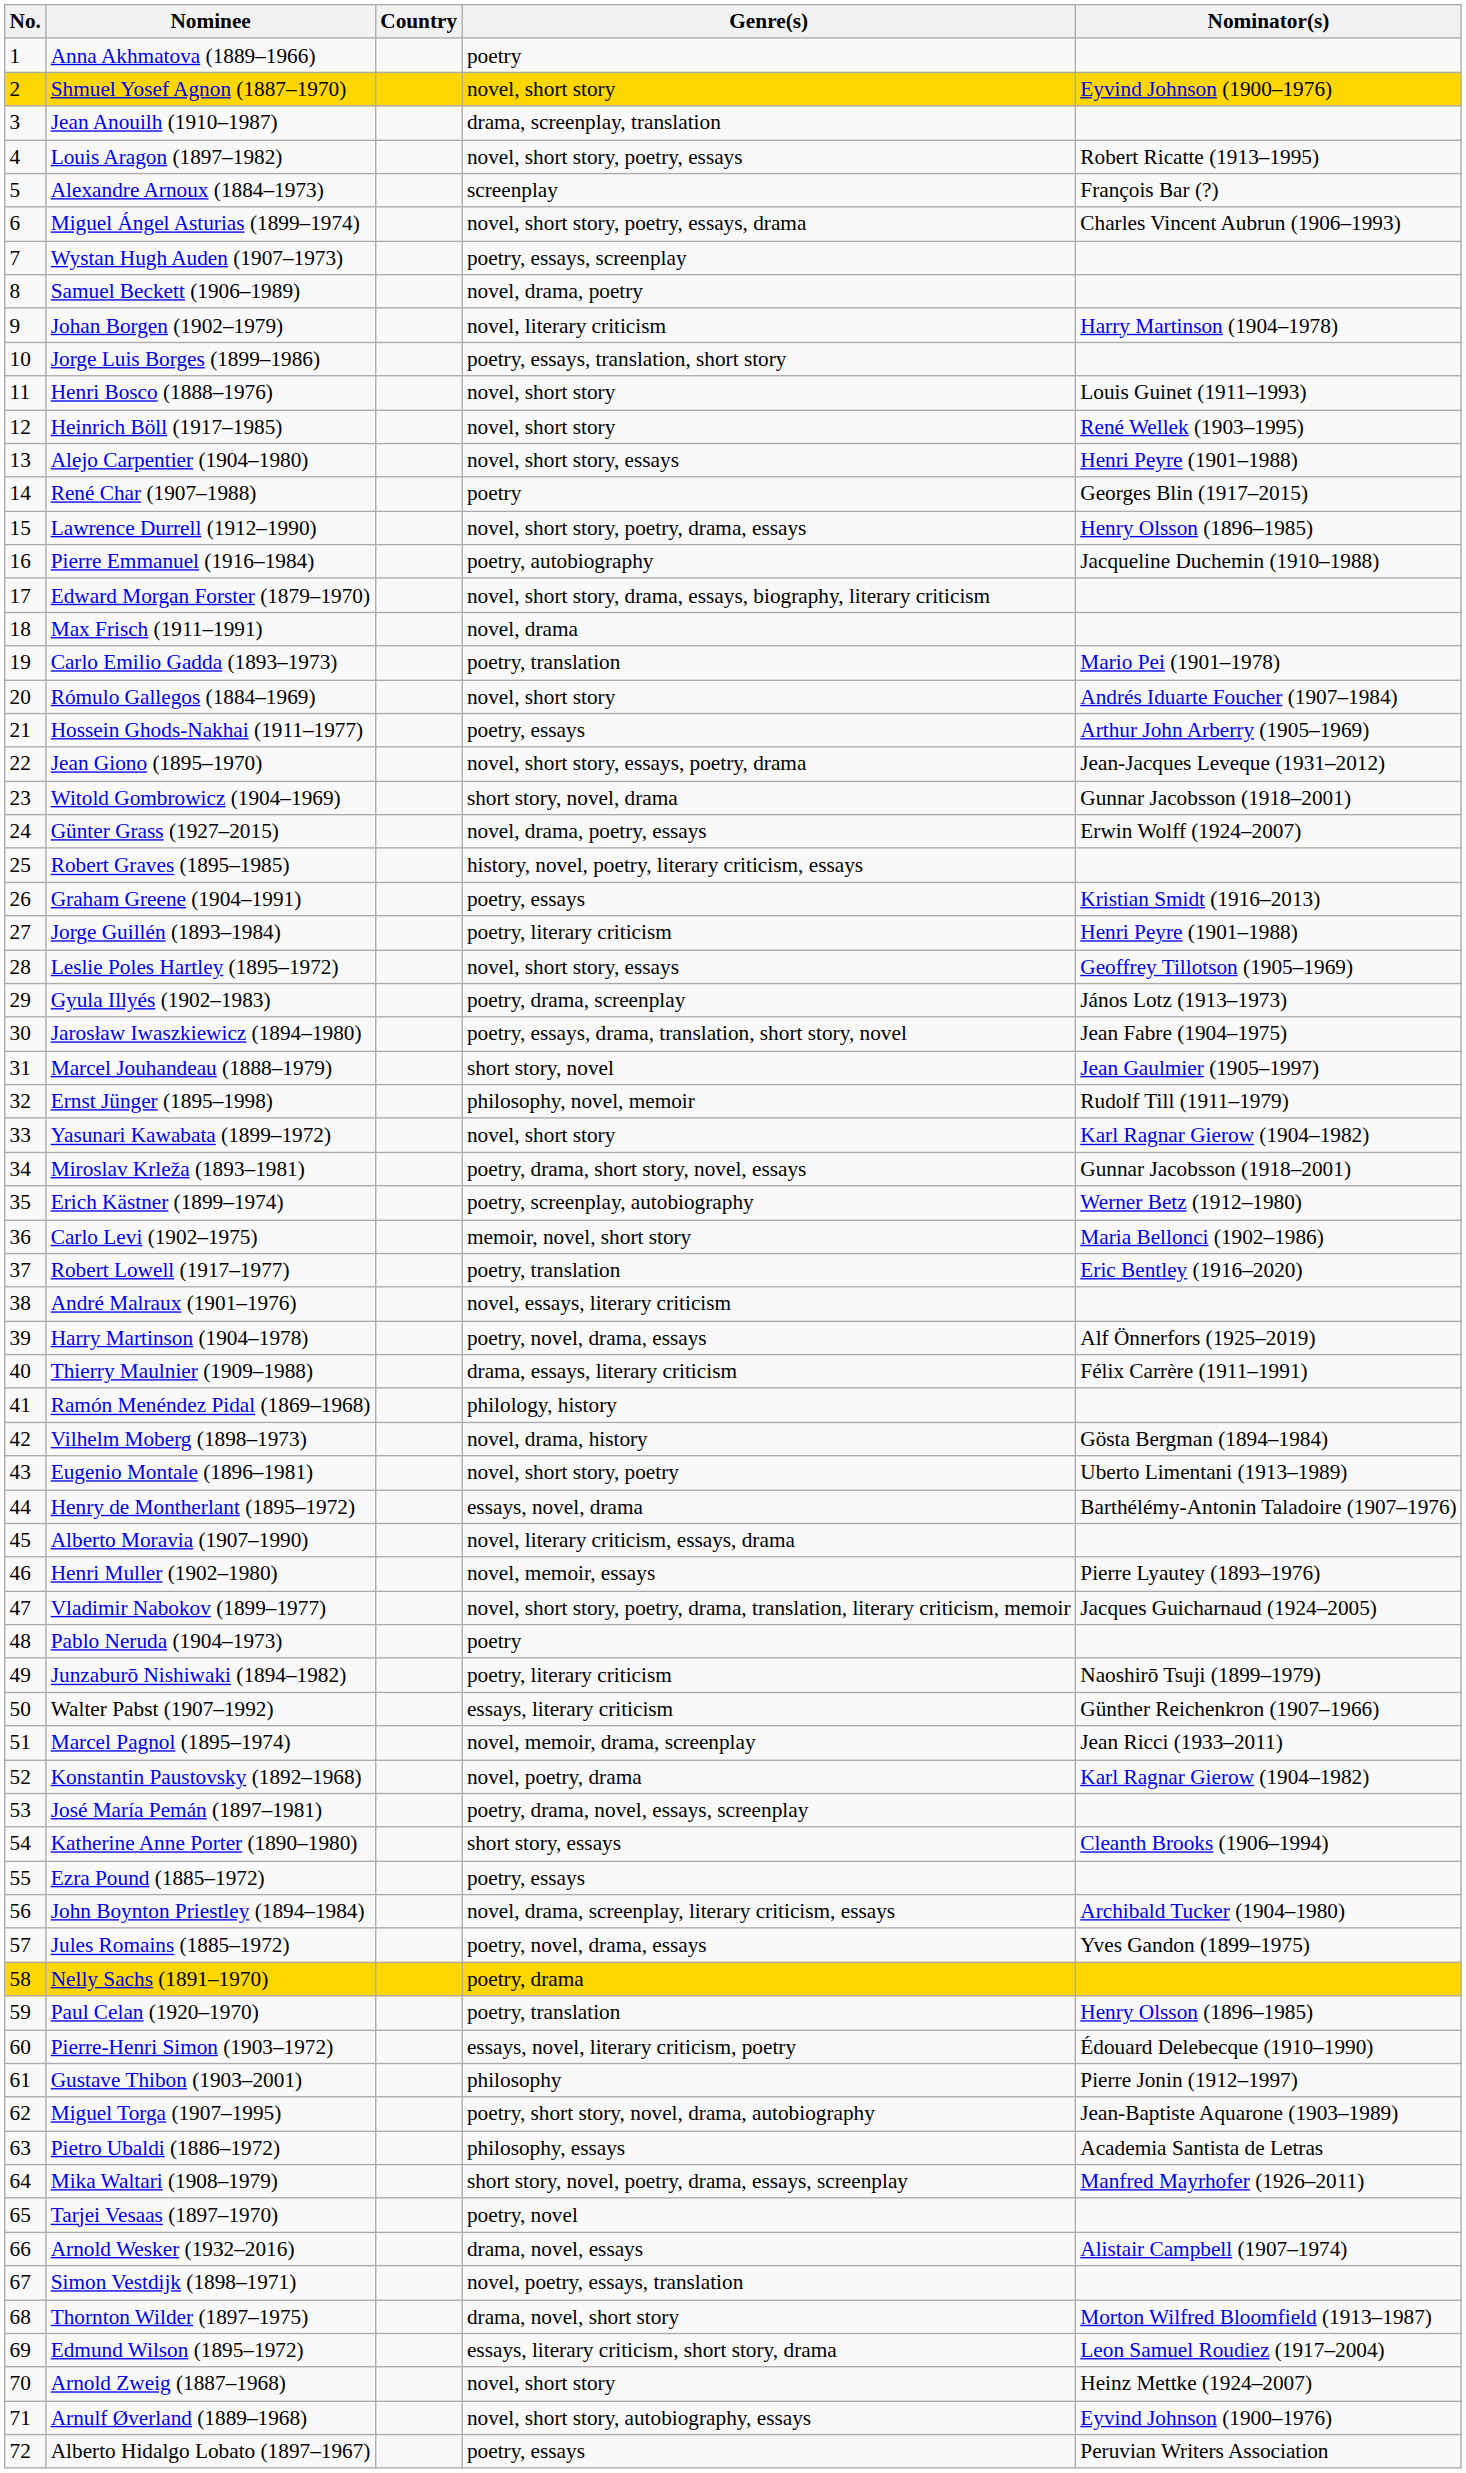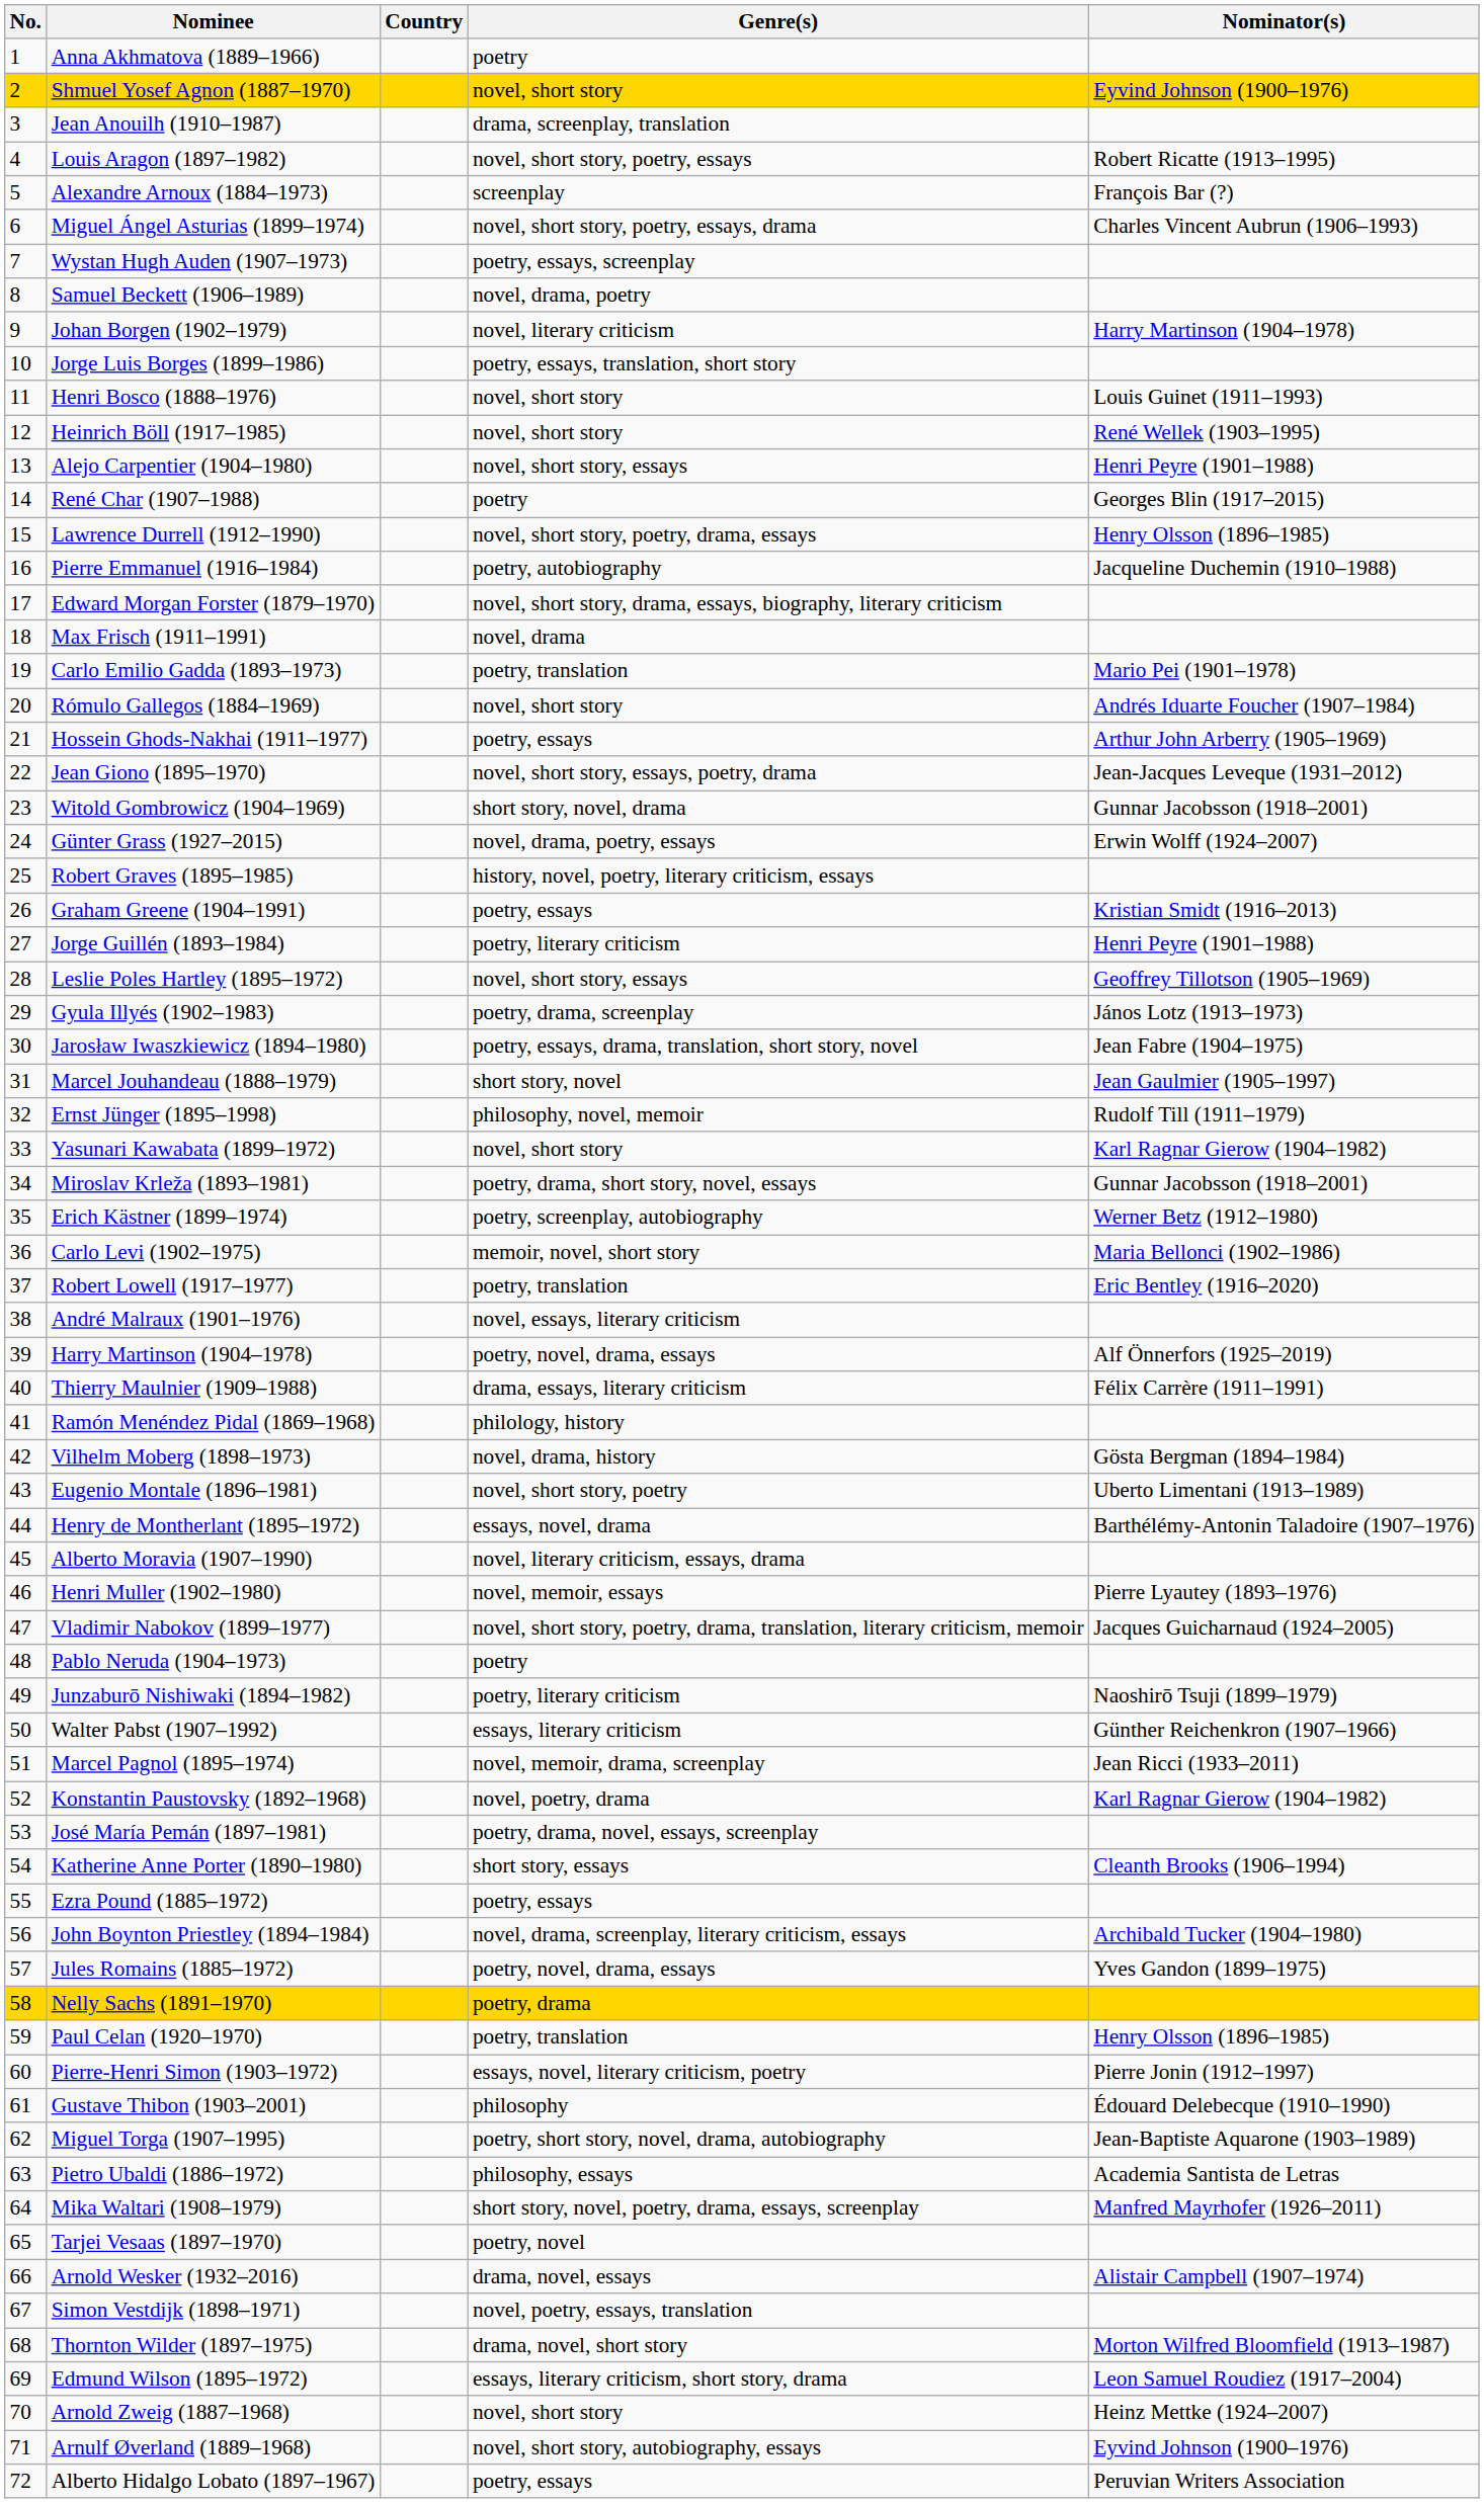Pierre-Henri Simon (1903–1972) | Nominator(s): Édouard Delebecque (1910–1990) -> Pierre Jonin (1912–1997)
Gustave Thibon (1903–2001) | Nominator(s): Pierre Jonin (1912–1997) -> Édouard Delebecque (1910–1990)
